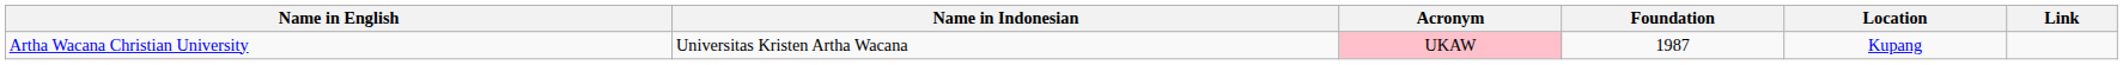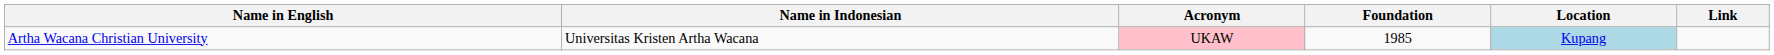Artha Wacana Christian University | Foundation: 1987 -> 1985
Artha Wacana Christian University | Location: no background -> lightblue background
